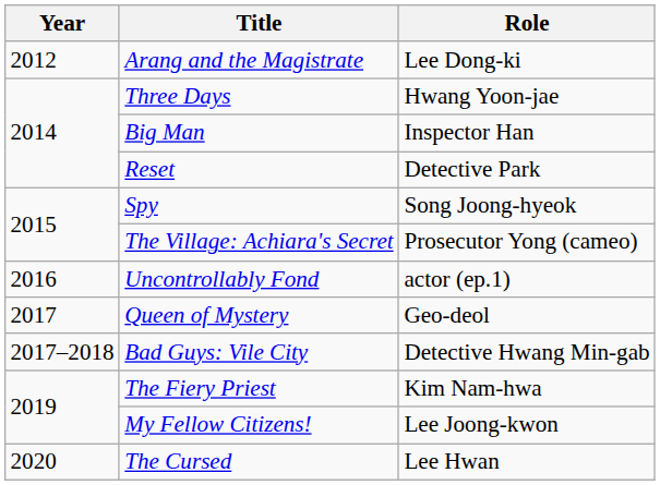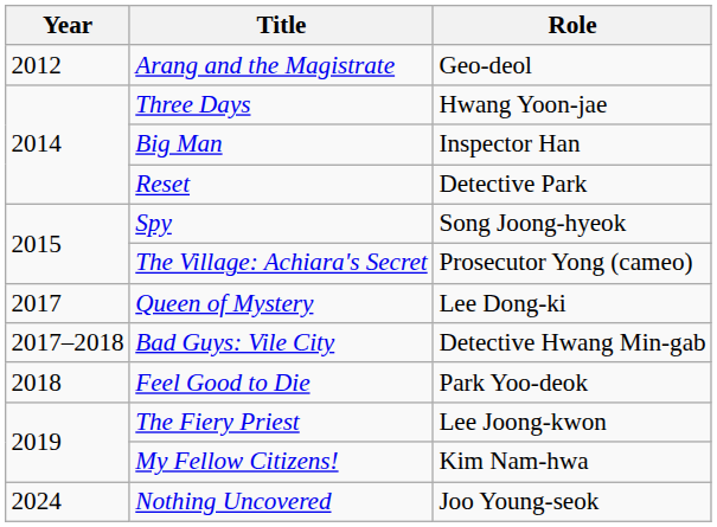Arang and the Magistrate | Role: Lee Dong-ki -> Geo-deol
- row: 2016 | Uncontrollably Fond | actor (ep.1)
Queen of Mystery | Role: Geo-deol -> Lee Dong-ki
+ row: 2018 | Feel Good to Die | Park Yoo-deok
The Fiery Priest | Role: Kim Nam-hwa -> Lee Joong-kwon
My Fellow Citizens! | Role: Lee Joong-kwon -> Kim Nam-hwa
- row: 2020 | The Cursed | Lee Hwan
+ row: 2024 | Nothing Uncovered | Joo Young-seok
